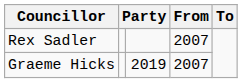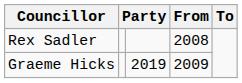Rex Sadler | From: 2007 -> 2008
Graeme Hicks | From: 2007 -> 2009
